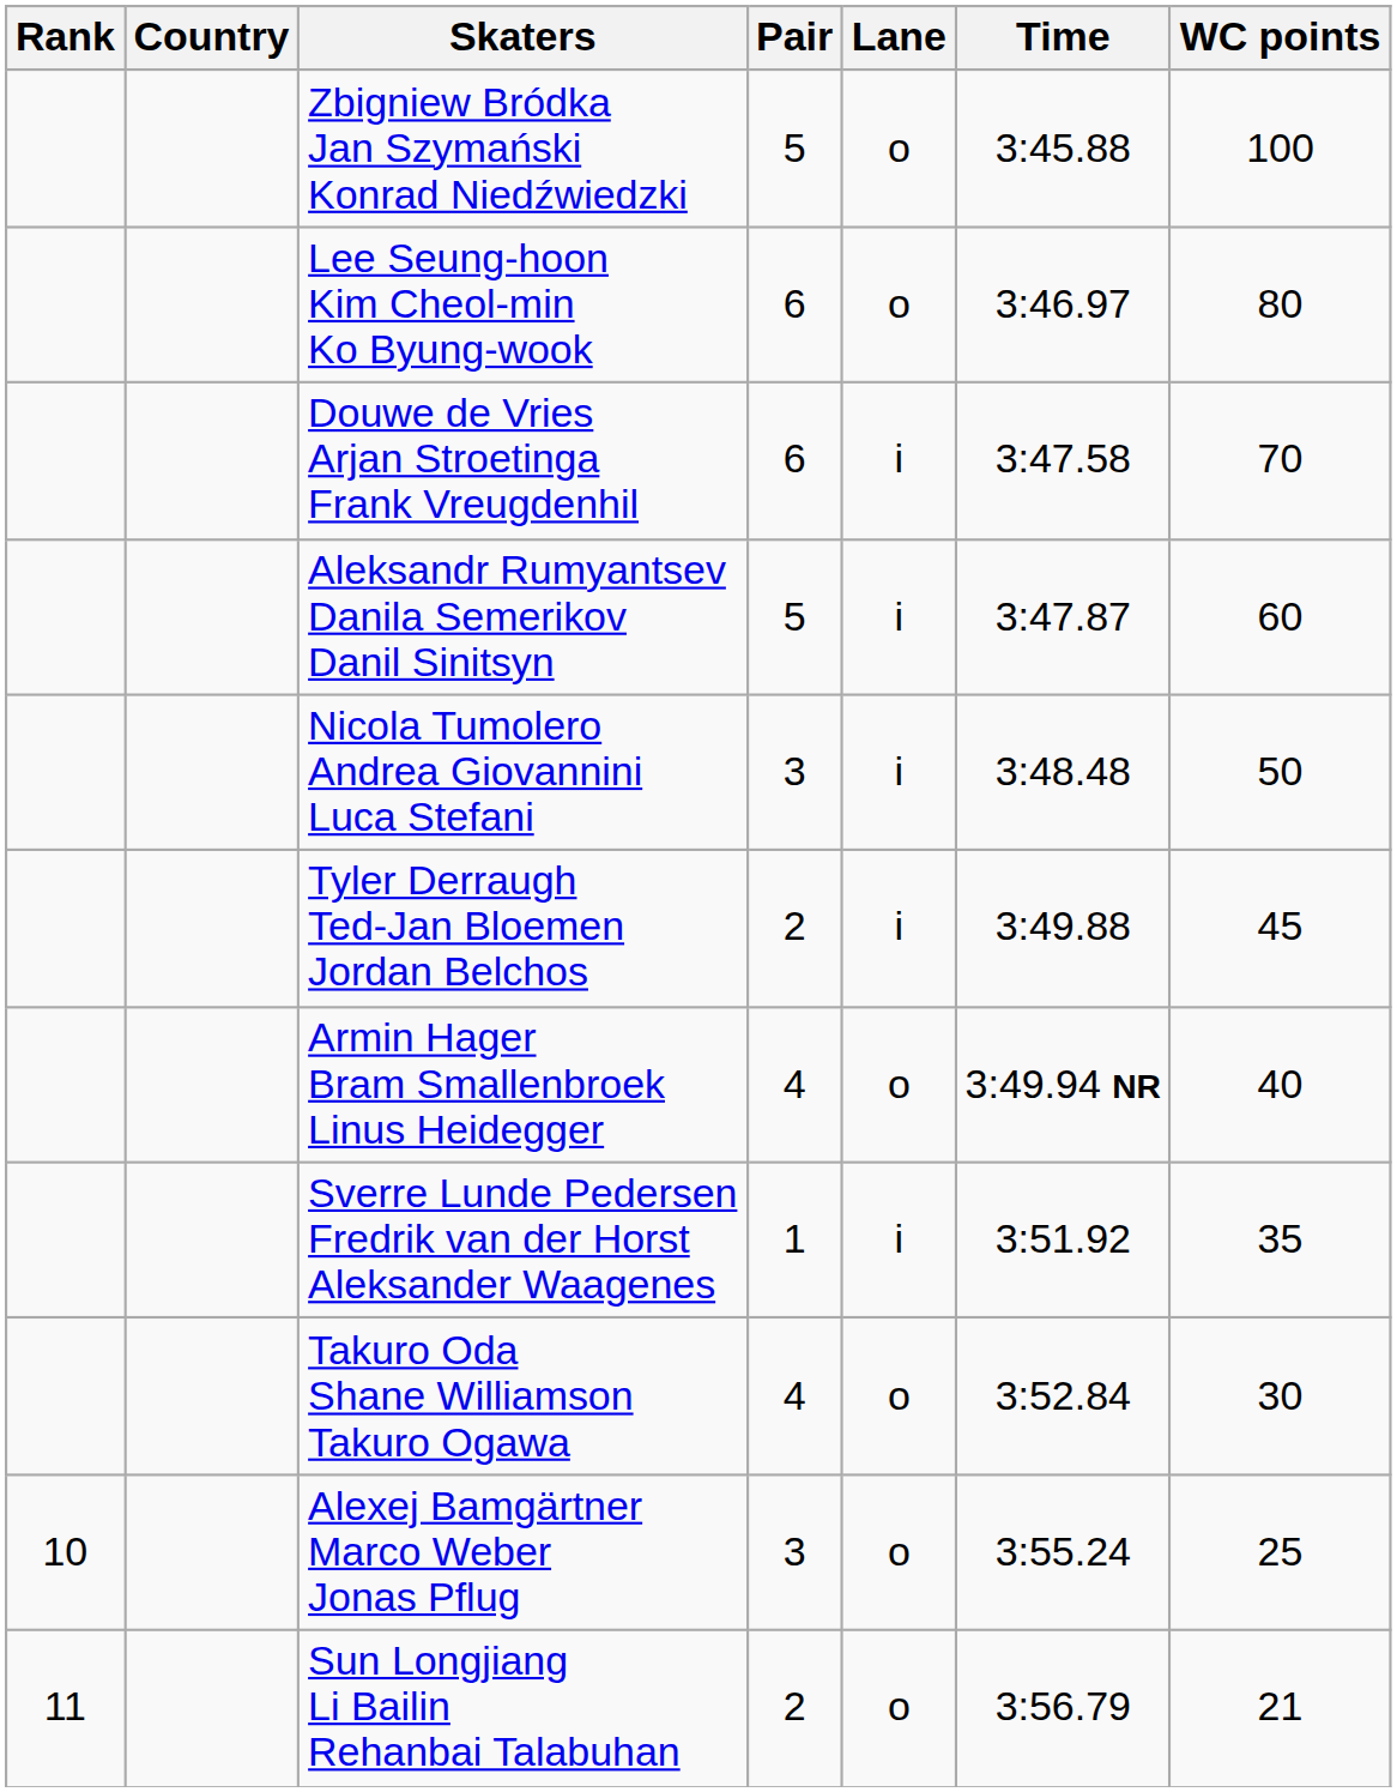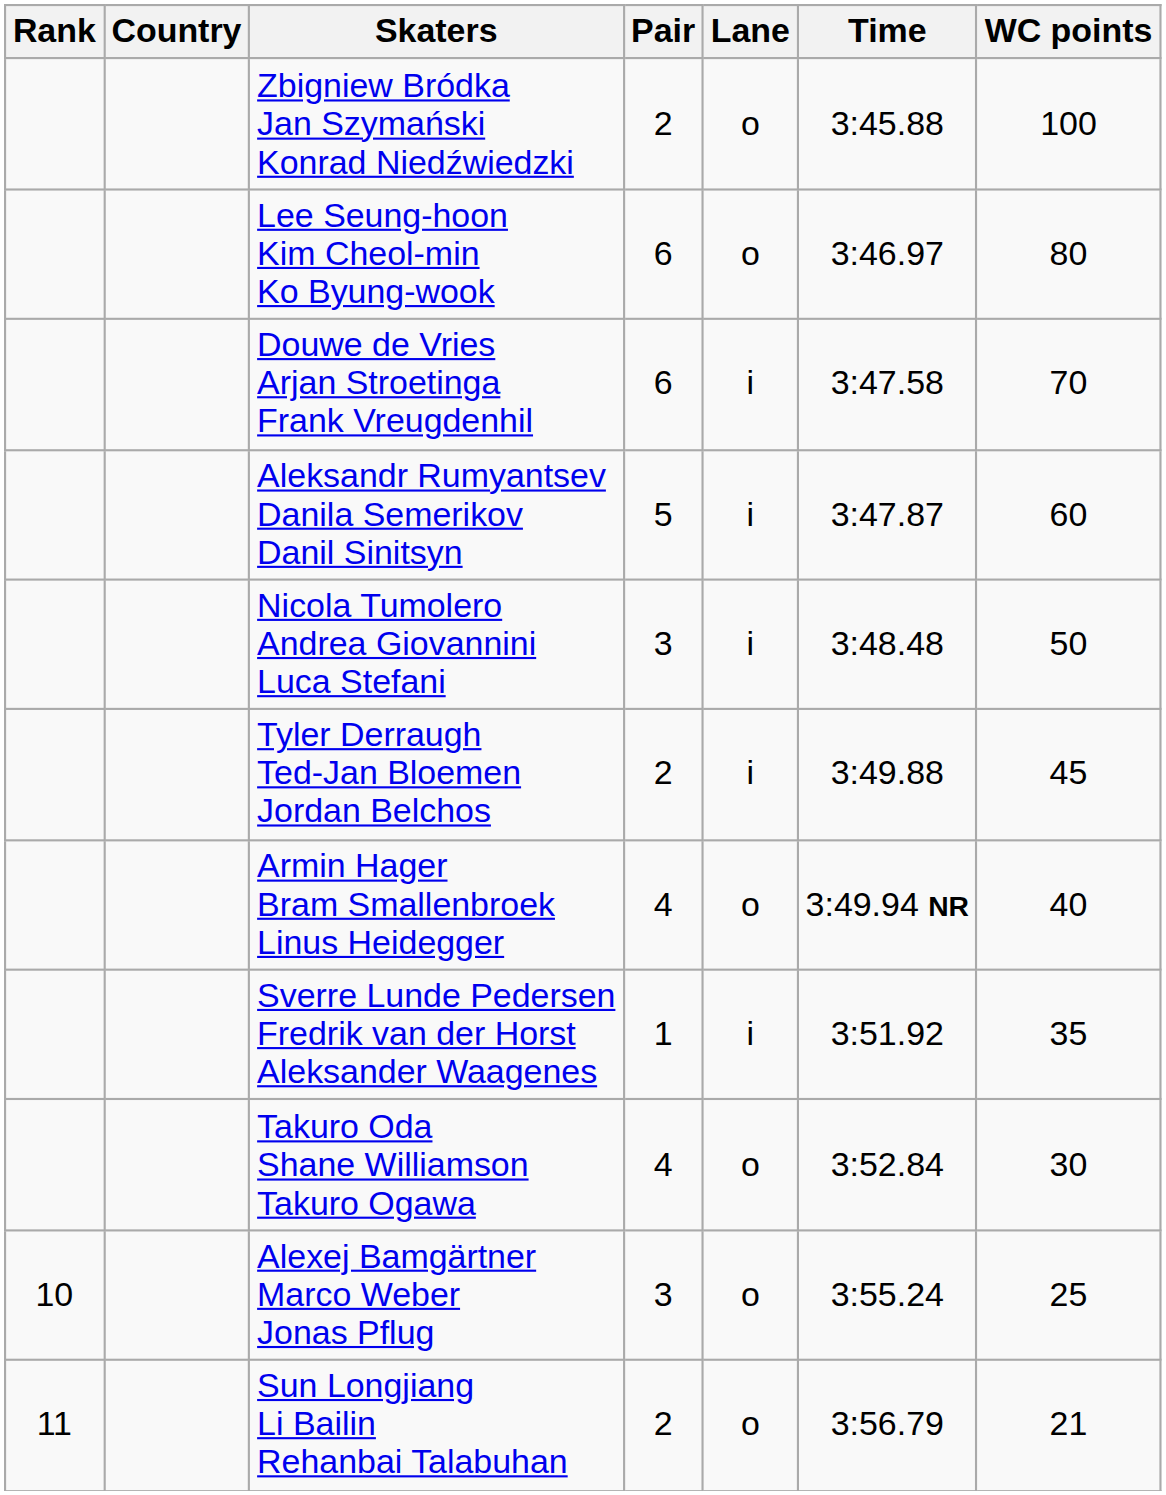Zbigniew Bródka Jan Szymański Konrad Niedźwiedzki | Pair: 5 -> 2
